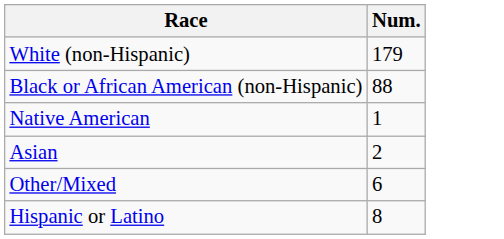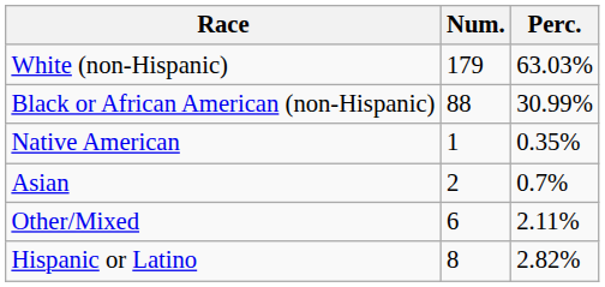+ column: Perc. | 63.03% | 30.99% | 0.35% | 0.7% | 2.11% | 2.82%
